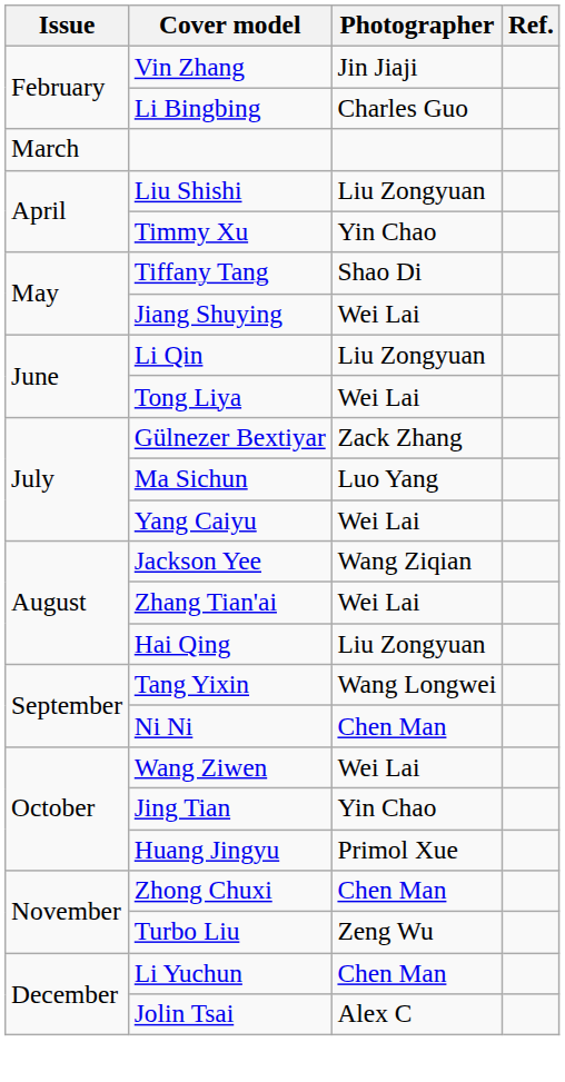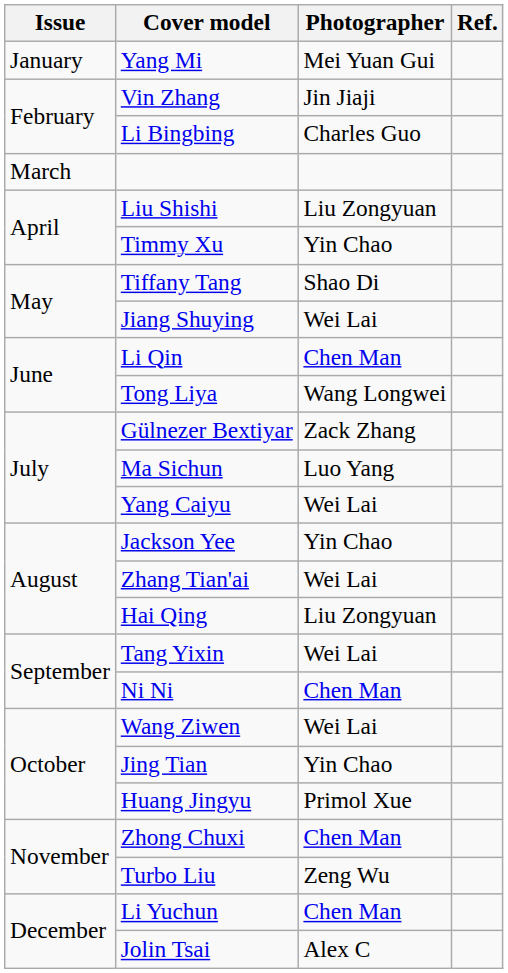+ row: January | Yang Mi | Mei Yuan Gui
Li Qin | Photographer: Liu Zongyuan -> Chen Man
Tong Liya | Photographer: Wei Lai -> Wang Longwei
Jackson Yee | Photographer: Wang Ziqian -> Yin Chao
Tang Yixin | Photographer: Wang Longwei -> Wei Lai
